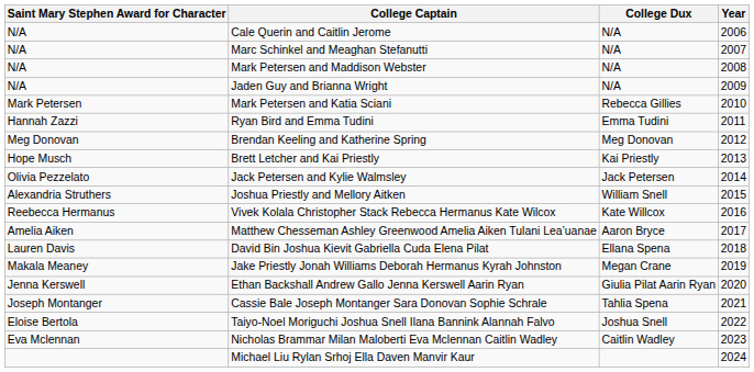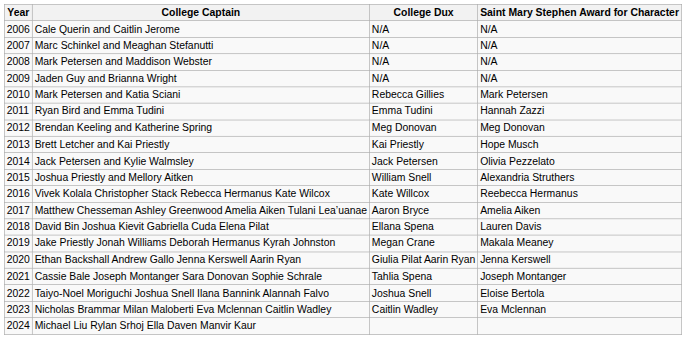columns swapped: Year <-> Saint Mary Stephen Award for Character
